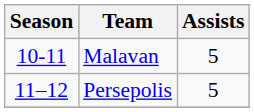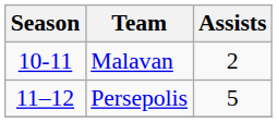Malavan | Assists: 5 -> 2
